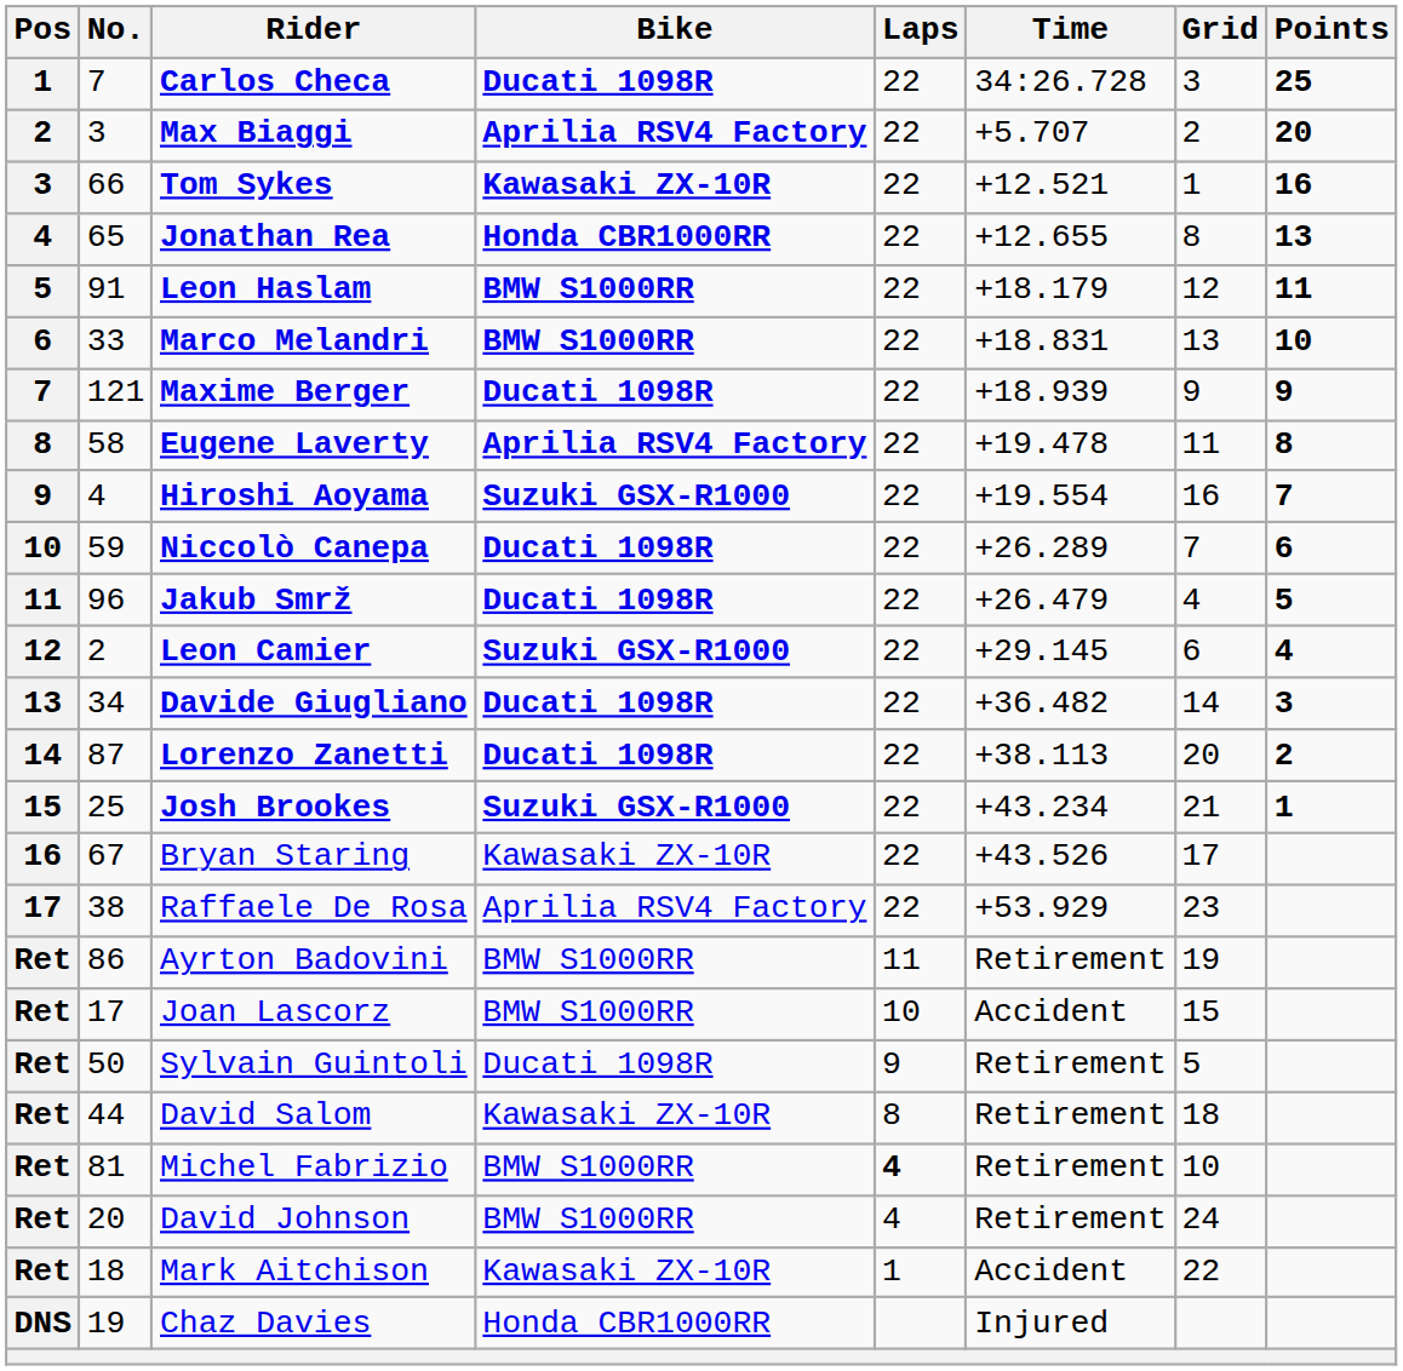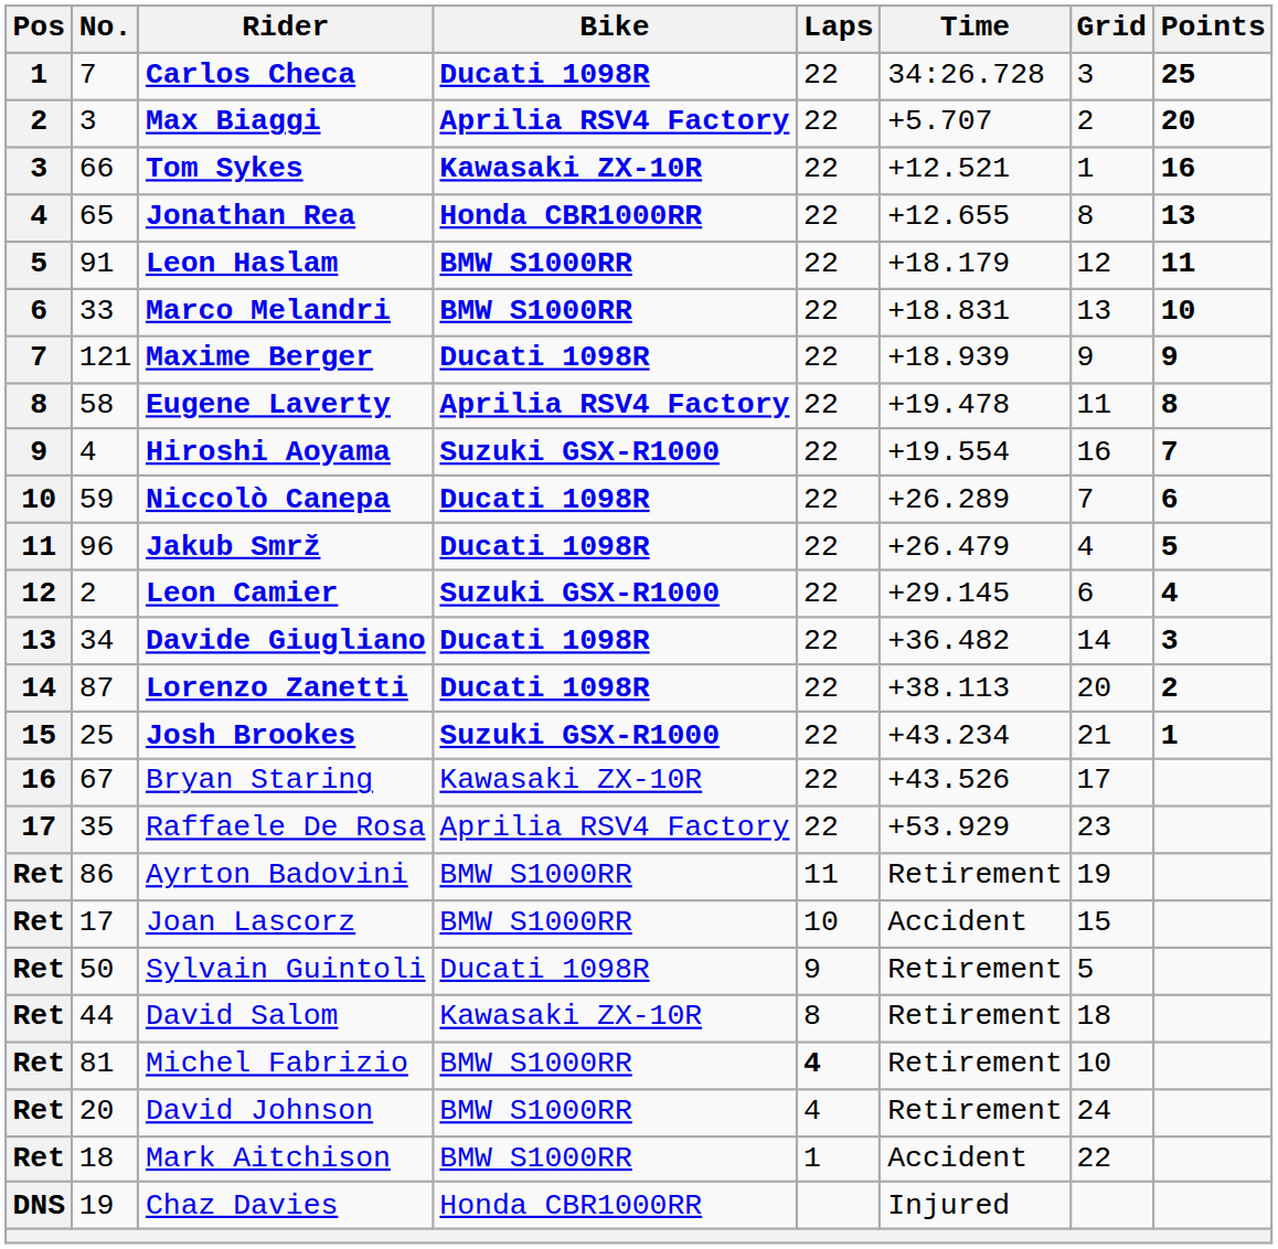Raffaele De Rosa | No.: 38 -> 35
Mark Aitchison | Bike: Kawasaki ZX-10R -> BMW S1000RR
